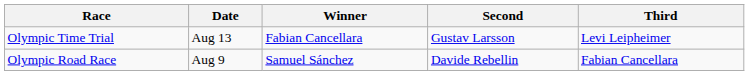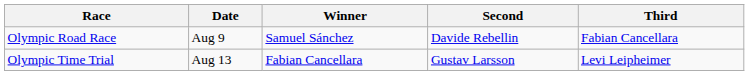rows swapped: Olympic Road Race <-> Olympic Time Trial
